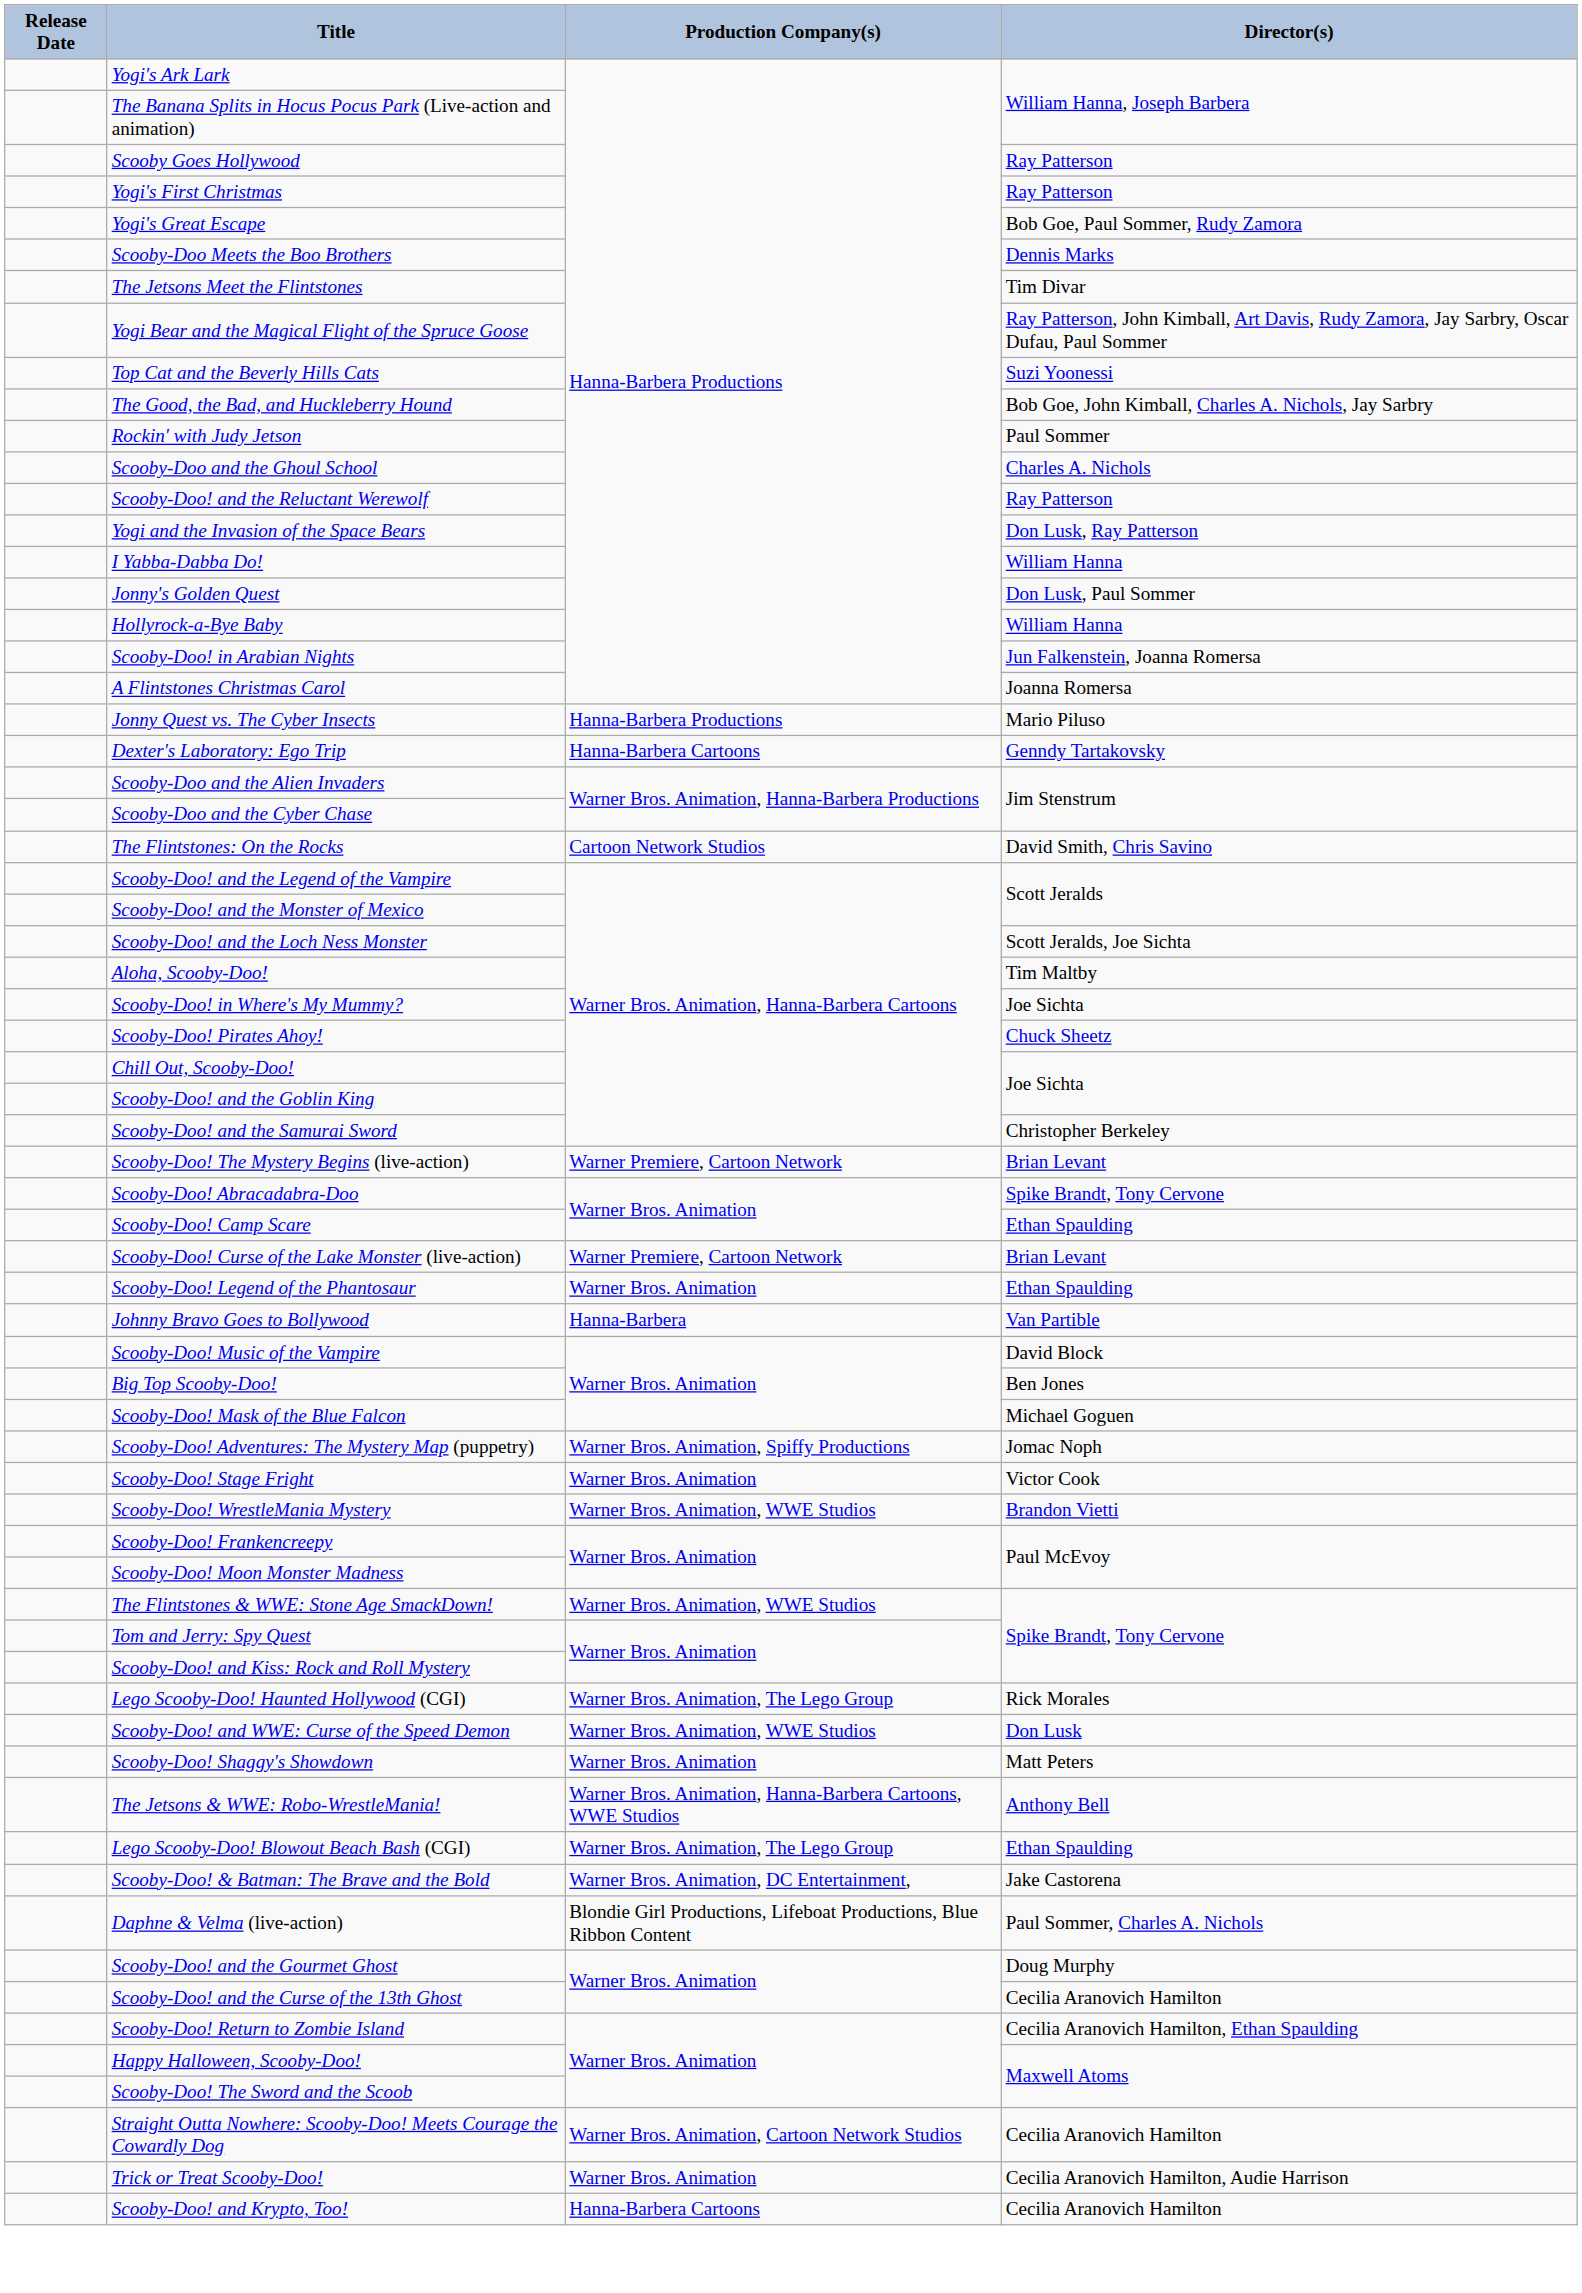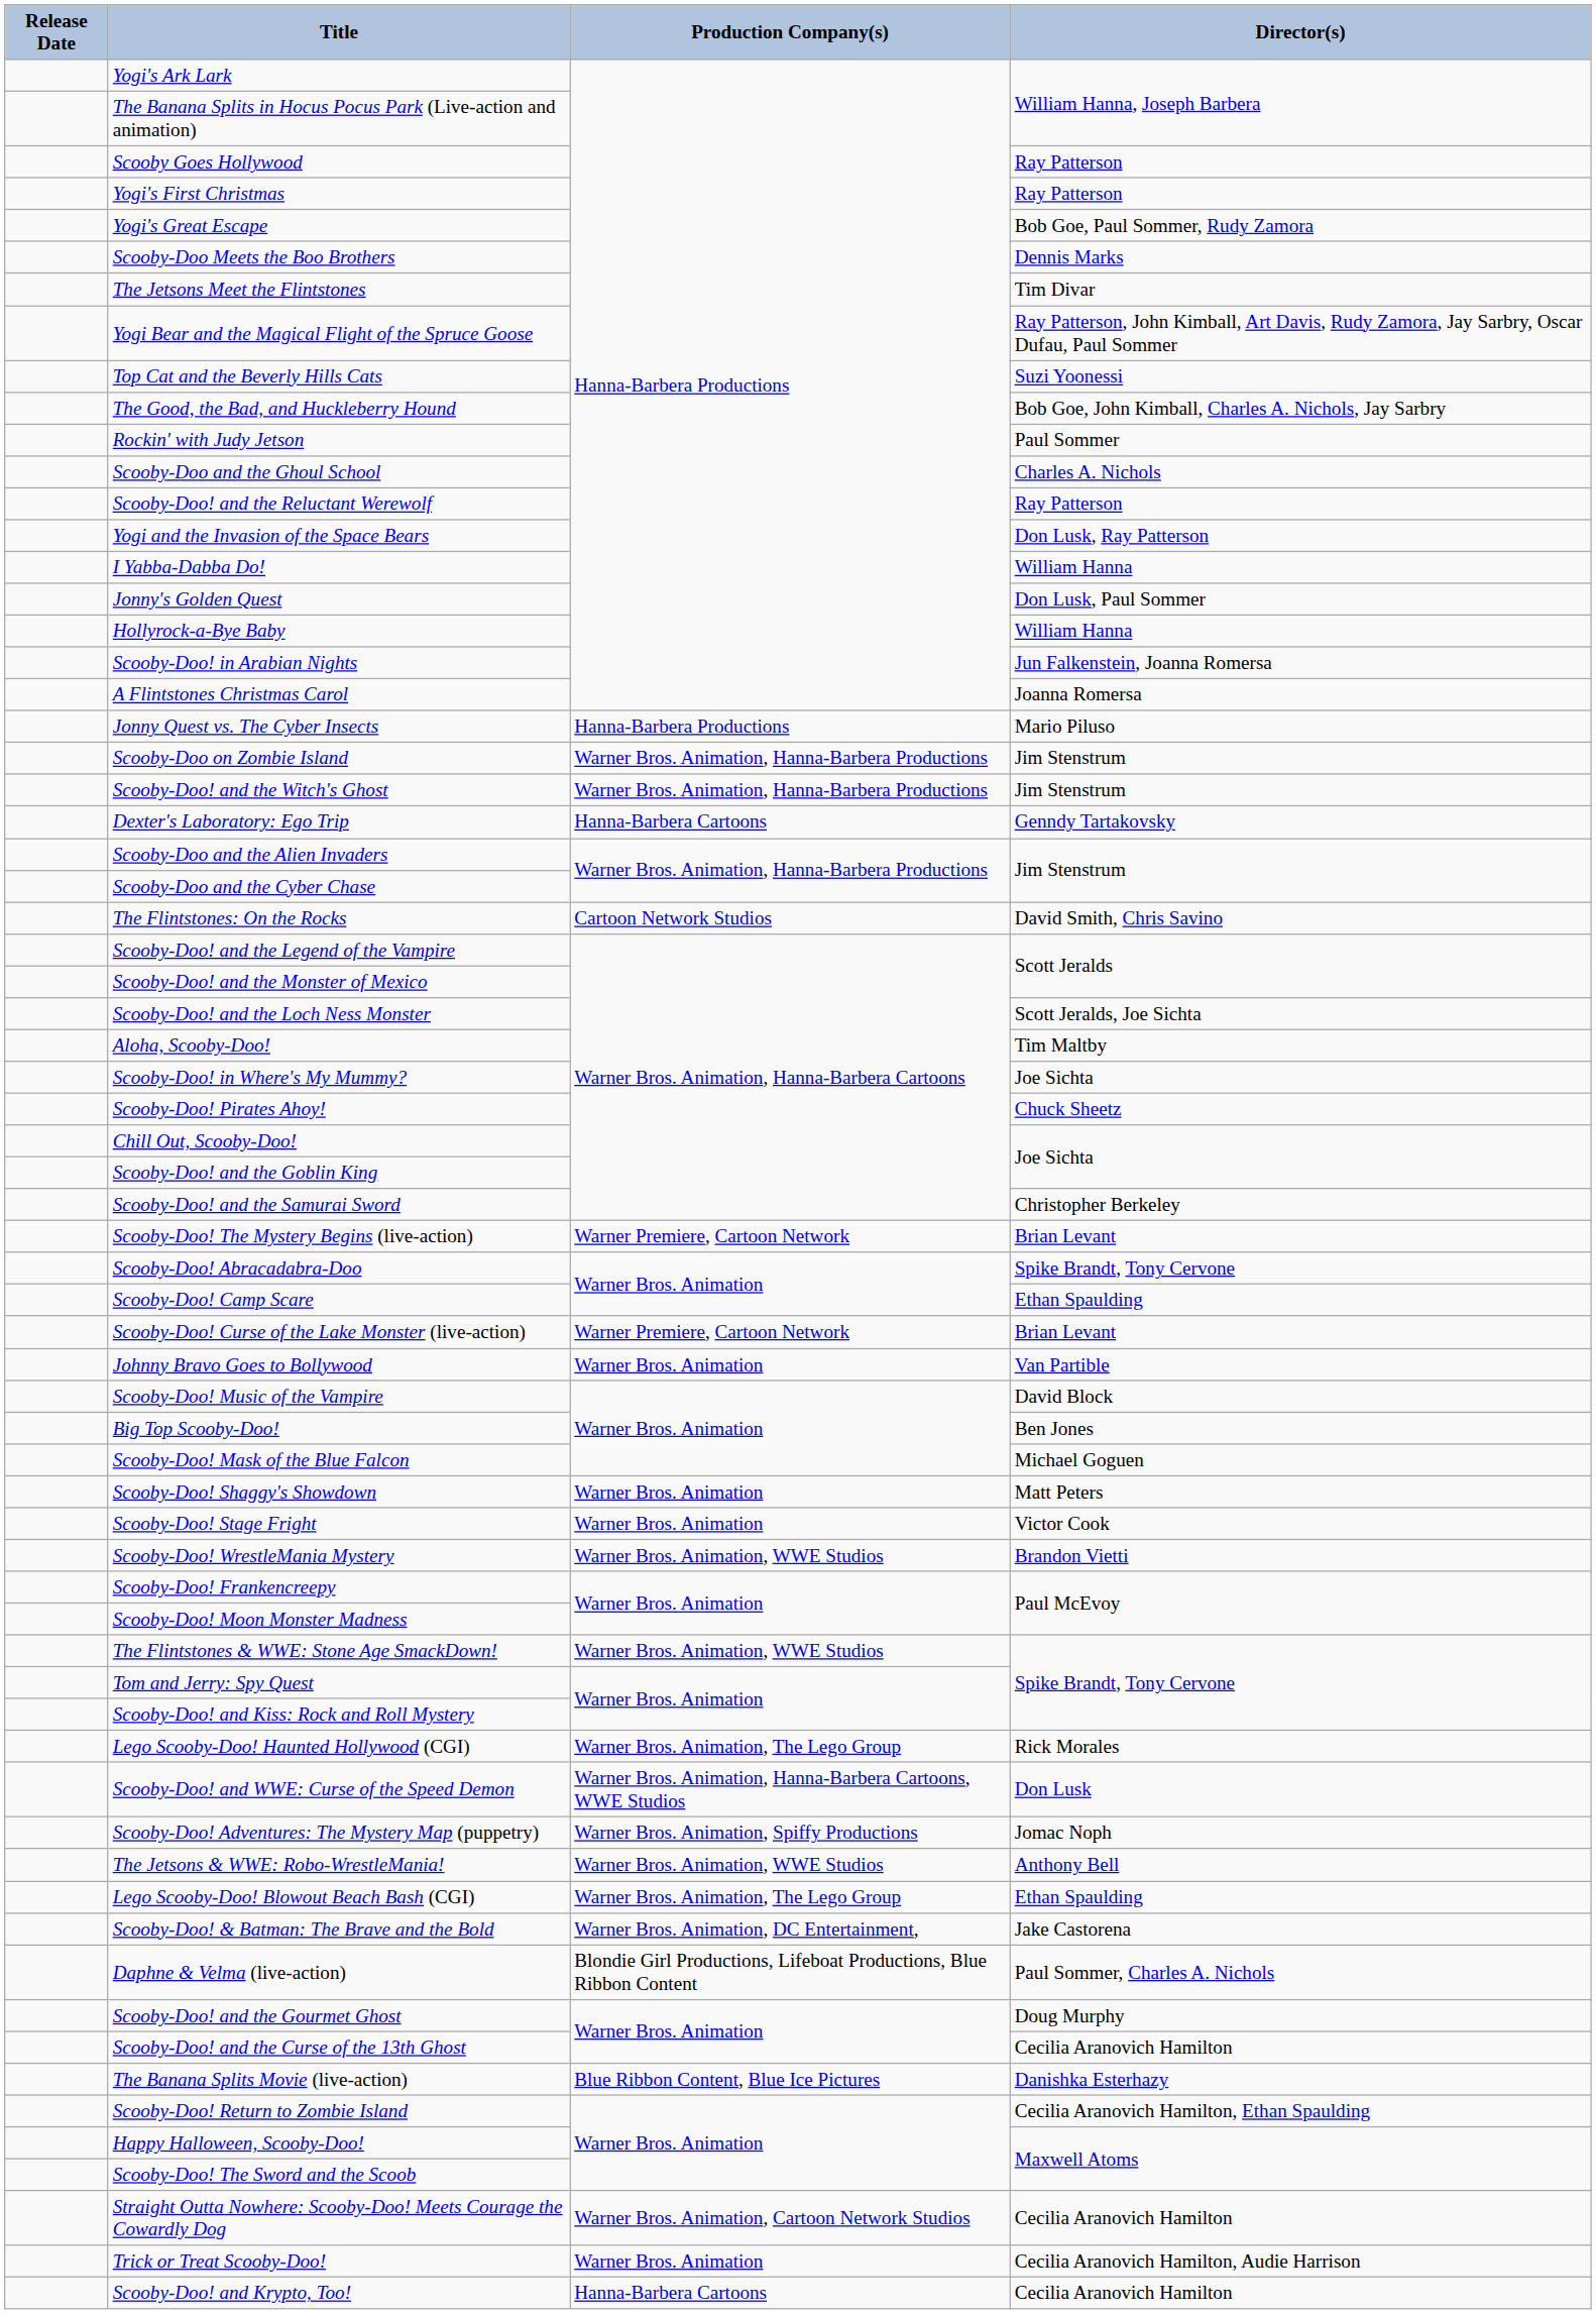+ row: Scooby-Doo on Zombie Island | Warner Bros. Animation, Hanna-Barbera Productions | Jim Stenstrum
+ row: Scooby-Doo! and the Witch's Ghost | Warner Bros. Animation, Hanna-Barbera Productions | Jim Stenstrum
- row: Scooby-Doo! Legend of the Phantosaur | Warner Bros. Animation | Ethan Spaulding
Johnny Bravo Goes to Bollywood | Production Company(s): Hanna-Barbera -> Warner Bros. Animation
rows swapped: Scooby-Doo! Adventures: The Mystery Map (puppetry) <-> Scooby-Doo! Shaggy's Showdown
Scooby-Doo! and WWE: Curse of the Speed Demon | Production Company(s): Warner Bros. Animation, WWE Studios -> Warner Bros. Animation, Hanna-Barbera Cartoons, WWE Studios
The Jetsons & WWE: Robo-WrestleMania! | Production Company(s): Warner Bros. Animation, Hanna-Barbera Cartoons, WWE Studios -> Warner Bros. Animation, WWE Studios
+ row: The Banana Splits Movie (live-action) | Blue Ribbon Content, Blue Ice Pictures | Danishka Esterhazy
